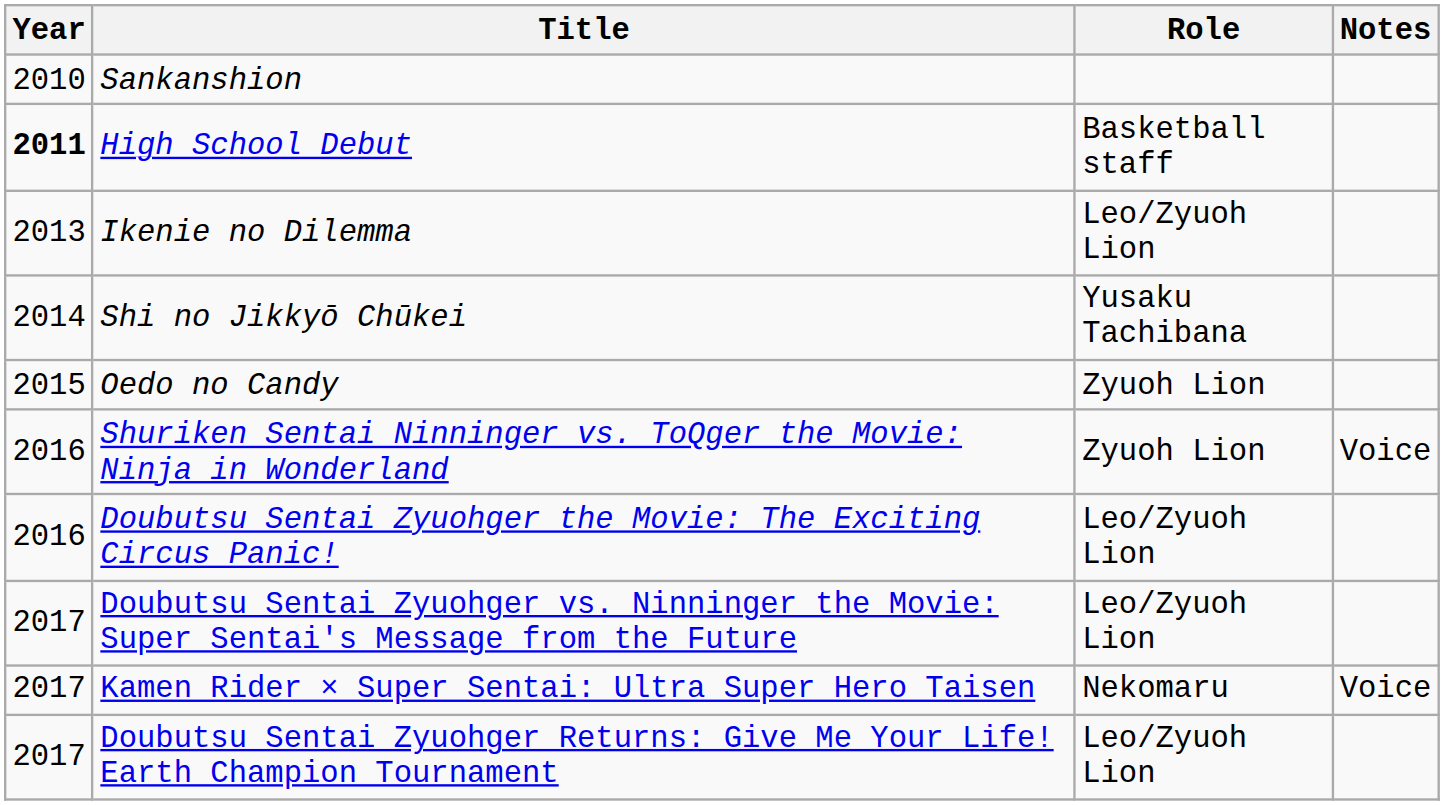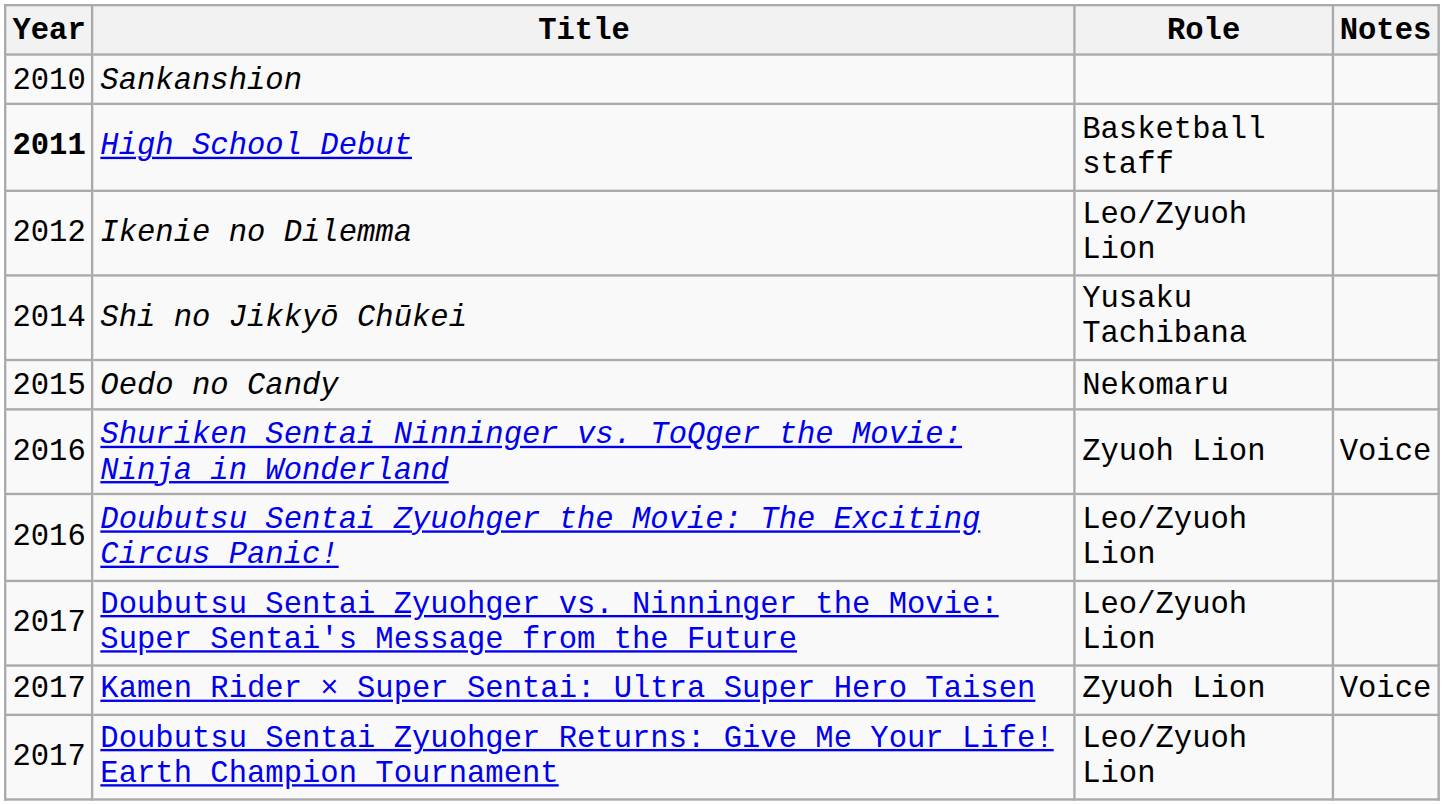Ikenie no Dilemma | Year: 2013 -> 2012
Oedo no Candy | Role: Zyuoh Lion -> Nekomaru
Kamen Rider × Super Sentai: Ultra Super Hero Taisen | Role: Nekomaru -> Zyuoh Lion
